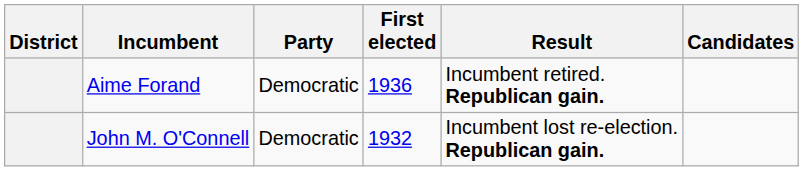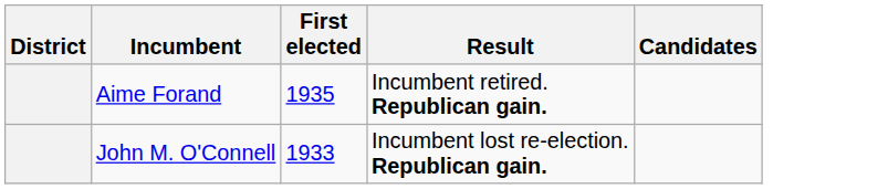- column: Party | Democratic | Democratic
Aime Forand | First elected: 1936 -> 1935
John M. O'Connell | First elected: 1932 -> 1933
